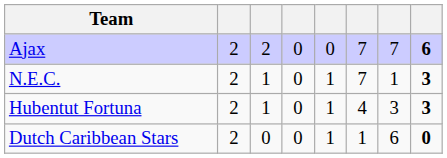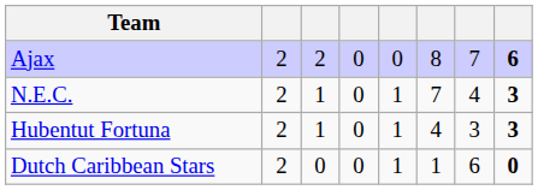Ajax | column 6: 7 -> 8
N.E.C. | column 7: 1 -> 4
